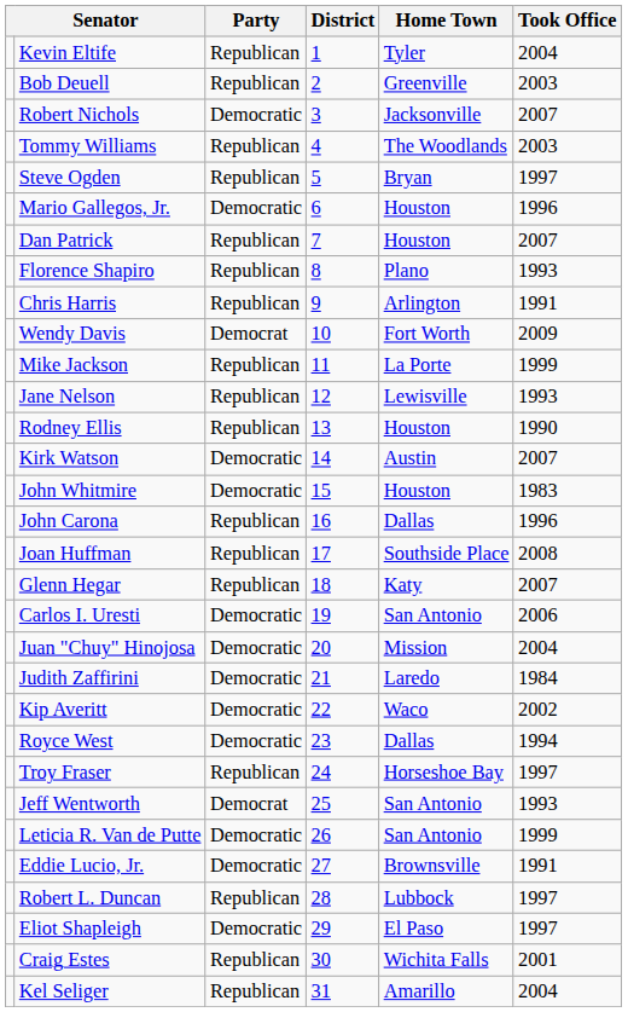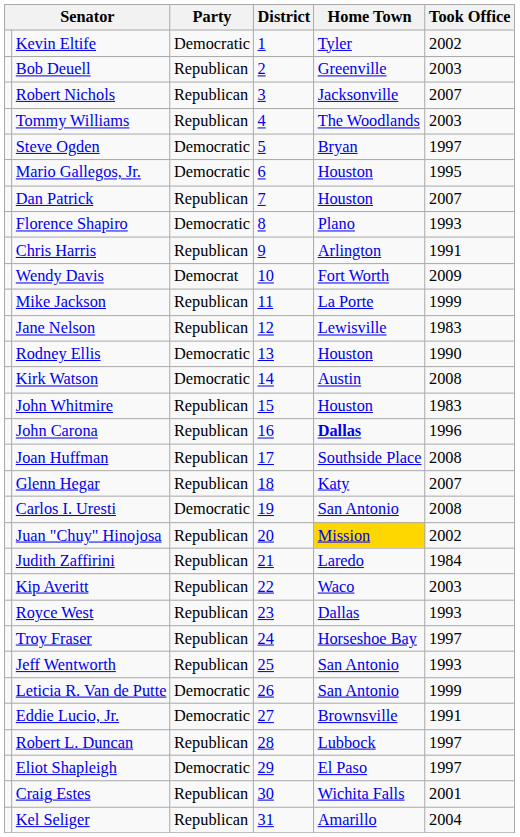Kevin Eltife | Party: Republican -> Democratic
Kevin Eltife | Took Office: 2004 -> 2002
Robert Nichols | Party: Democratic -> Republican
Steve Ogden | Party: Republican -> Democratic
Mario Gallegos, Jr. | Took Office: 1996 -> 1995
Florence Shapiro | Party: Republican -> Democratic
Jane Nelson | Took Office: 1993 -> 1983
Rodney Ellis | Party: Republican -> Democratic
Kirk Watson | Took Office: 2007 -> 2008
John Whitmire | Party: Democratic -> Republican
John Carona | Home Town: normal -> bold
Carlos I. Uresti | Took Office: 2006 -> 2008
Juan "Chuy" Hinojosa | Party: Democratic -> Republican
Juan "Chuy" Hinojosa | Home Town: no background -> gold background
Juan "Chuy" Hinojosa | Took Office: 2004 -> 2002
Judith Zaffirini | Party: Democratic -> Republican
Kip Averitt | Party: Democratic -> Republican
Kip Averitt | Took Office: 2002 -> 2003
Royce West | Party: Democratic -> Republican
Royce West | Took Office: 1994 -> 1993
Jeff Wentworth | Party: Democrat -> Republican
